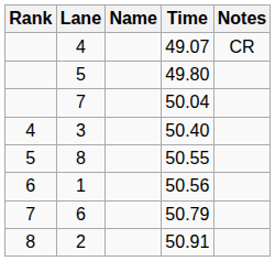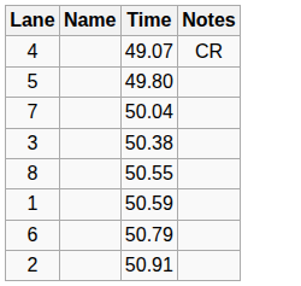- column: Rank | 4 | 5 | 6 | 7 | 8
3 | Time: 50.40 -> 50.38
1 | Time: 50.56 -> 50.59
